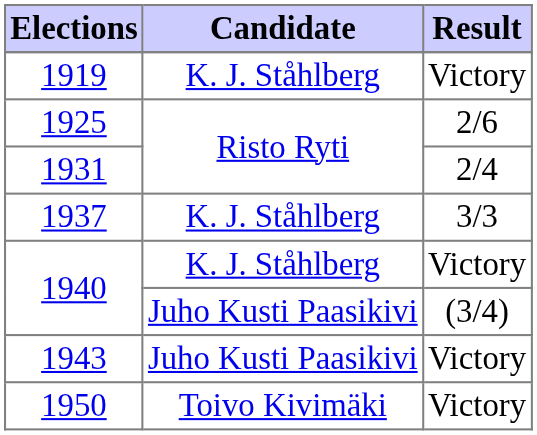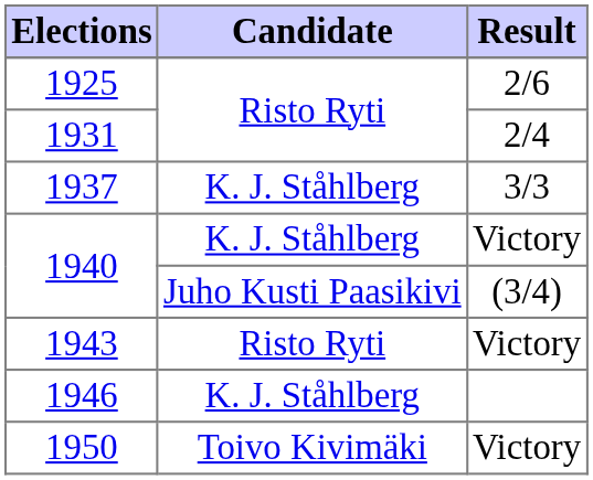- row: 1919 | K. J. Ståhlberg | Victory
1943 | Candidate: Juho Kusti Paasikivi -> Risto Ryti
+ row: 1946 | K. J. Ståhlberg
